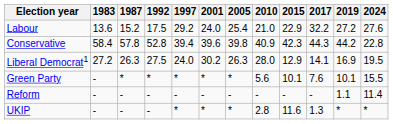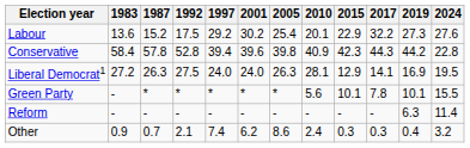Labour | 2001: 24.0 -> 30.2
Labour | 2010: 21.0 -> 20.1
Labour | 2019: 27.2 -> 27.3
Liberal Democrat1 | 2001: 30.2 -> 24.0
Liberal Democrat1 | 2010: 28.0 -> 28.1
Green Party | 2017: 7.6 -> 7.8
Reform | 2019: 1.1 -> 6.3
- row: UKIP | - | - | - | * | * | * | 2.8 | 11.6 | 1.3 | * | *
+ row: Other | 0.9 | 0.7 | 2.1 | 7.4 | 6.2 | 8.6 | 2.4 | 0.3 | 0.3 | 0.4 | 3.2
